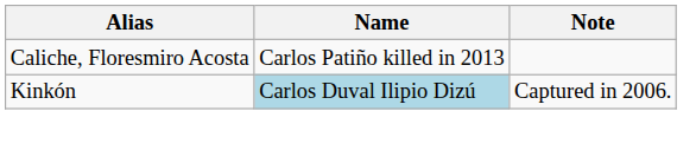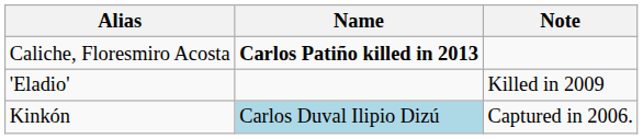Caliche, Floresmiro Acosta | Name: normal -> bold
+ row: 'Eladio' | Killed in 2009
